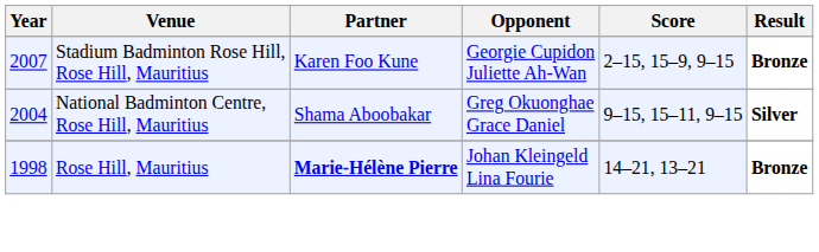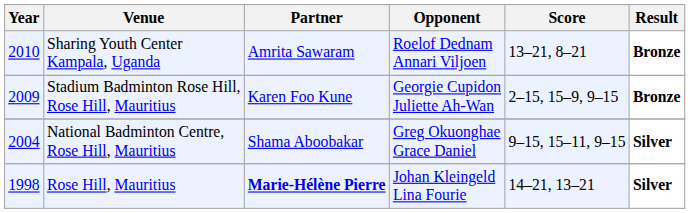+ row: 2010 | Sharing Youth Center Kampala, Uganda | Amrita Sawaram | Roelof Dednam Annari Viljoen | 13–21, 8–21 | Bronze
Stadium Badminton Rose Hill, Rose Hill, Mauritius | Year: 2007 -> 2009
Rose Hill, Mauritius | Result: Bronze -> Silver
